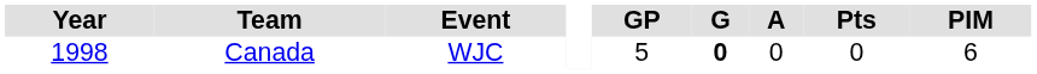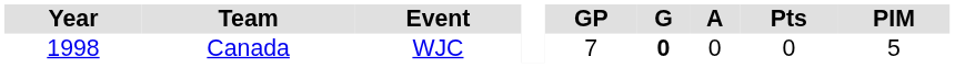Canada | GP: 5 -> 7
Canada | PIM: 6 -> 5
